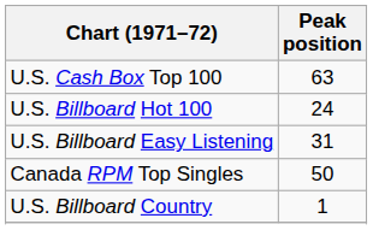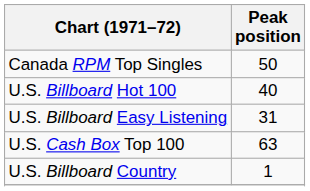rows swapped: Canada RPM Top Singles <-> U.S. Cash Box Top 100
U.S. Billboard Hot 100 | Peak position: 24 -> 40
